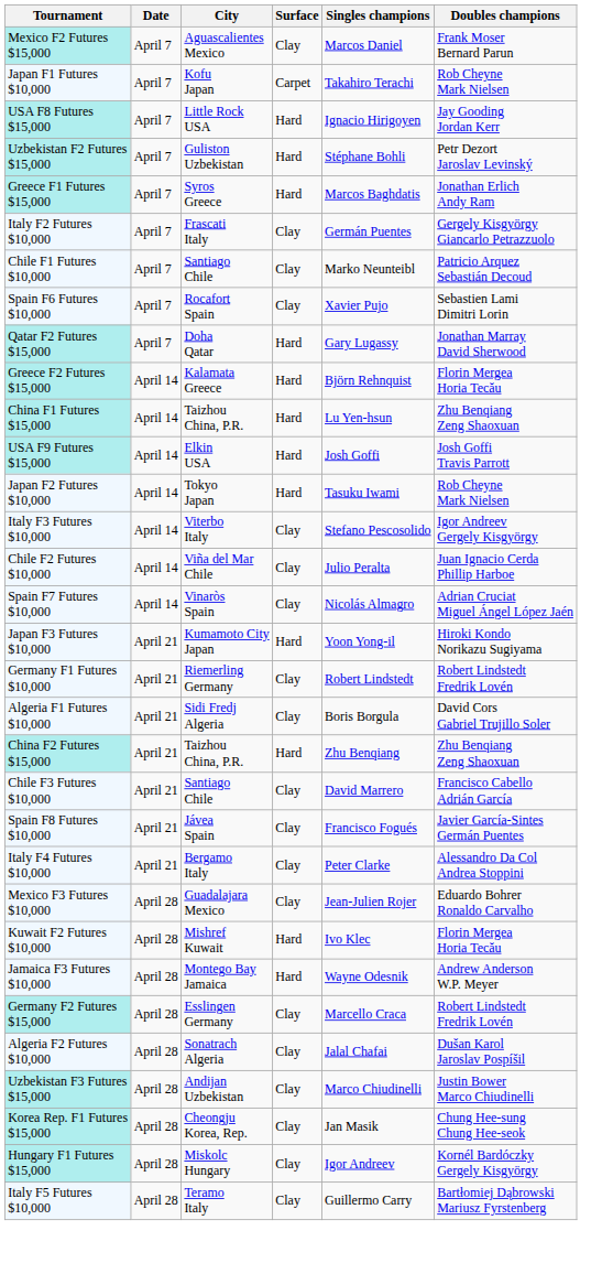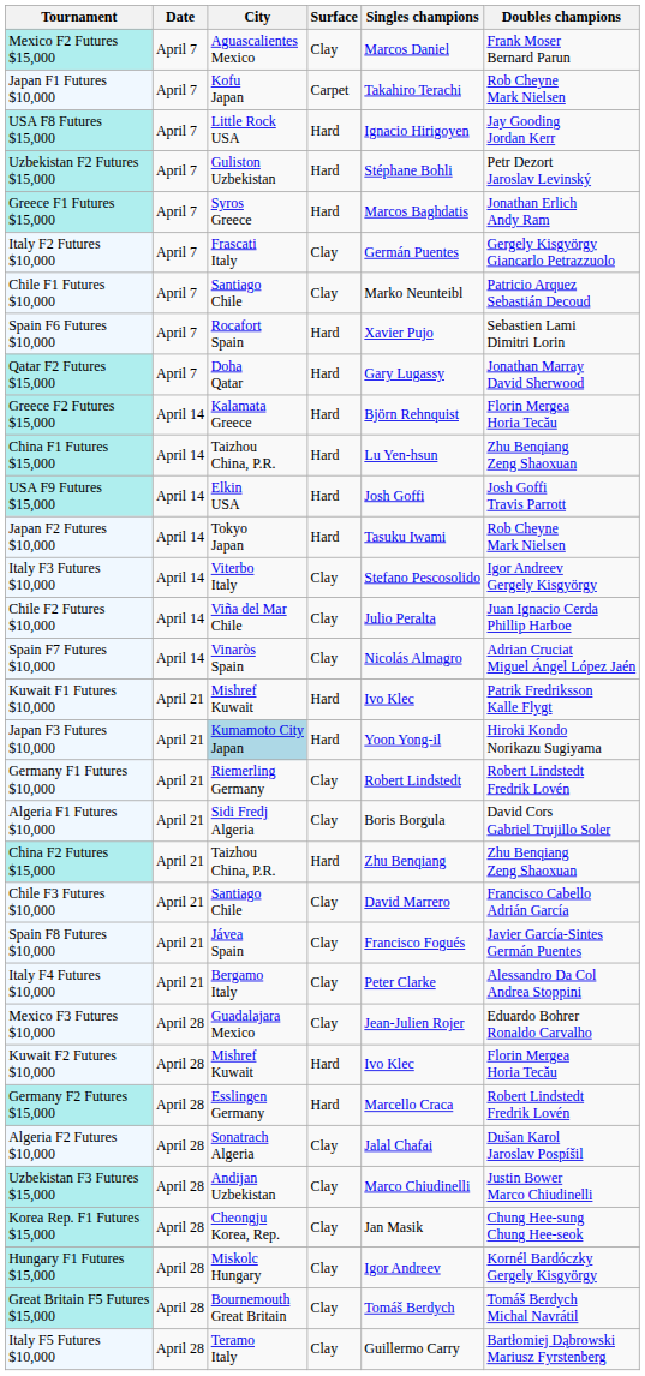Spain F6 Futures $10,000 | Surface: Clay -> Hard
+ row: Kuwait F1 Futures $10,000 | April 21 | Mishref Kuwait | Hard | Ivo Klec | Patrik Fredriksson Kalle Flygt
Japan F3 Futures $10,000 | City: no background -> lightblue background
- row: Jamaica F3 Futures $10,000 | April 28 | Montego Bay Jamaica | Hard | Wayne Odesnik | Andrew Anderson W.P. Meyer
Germany F2 Futures $15,000 | Surface: Clay -> Hard
+ row: Great Britain F5 Futures $15,000 | April 28 | Bournemouth Great Britain | Clay | Tomáš Berdych | Tomáš Berdych Michal Navrátil
